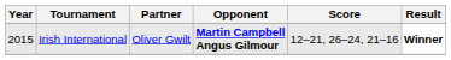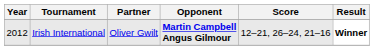Irish International | Year: 2015 -> 2012
